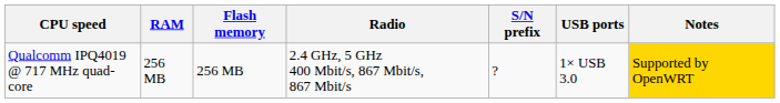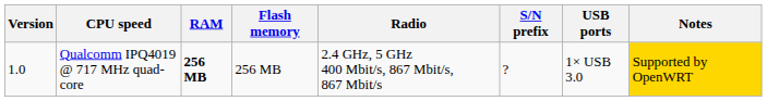+ column: Version | 1.0
Qualcomm IPQ4019 @ 717 MHz quad-core | RAM: normal -> bold
